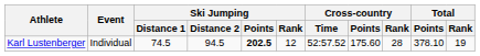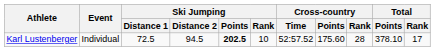Karl Lustenberger | Ski Jumping / Distance 1: 74.5 -> 72.5
Karl Lustenberger | Ski Jumping / Rank: 12 -> 10
Karl Lustenberger | Total / Rank: 19 -> 17
